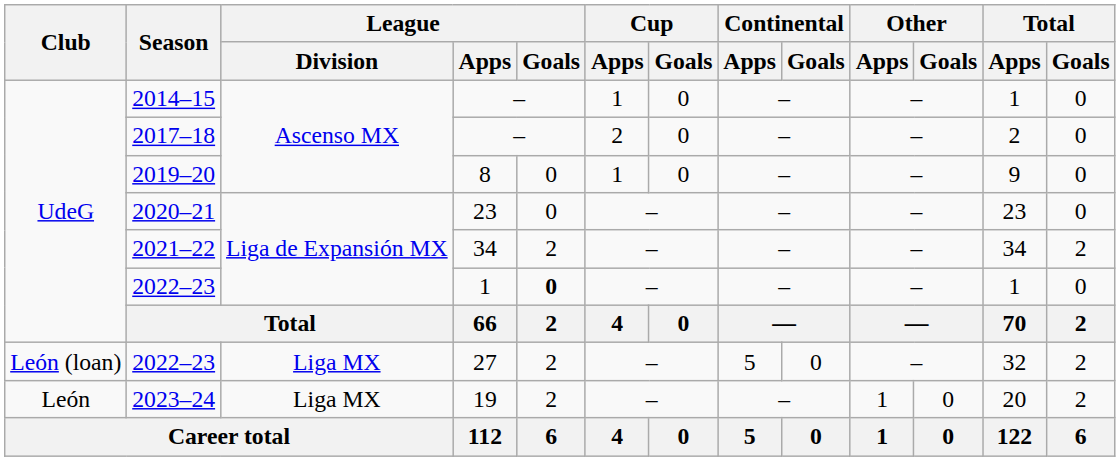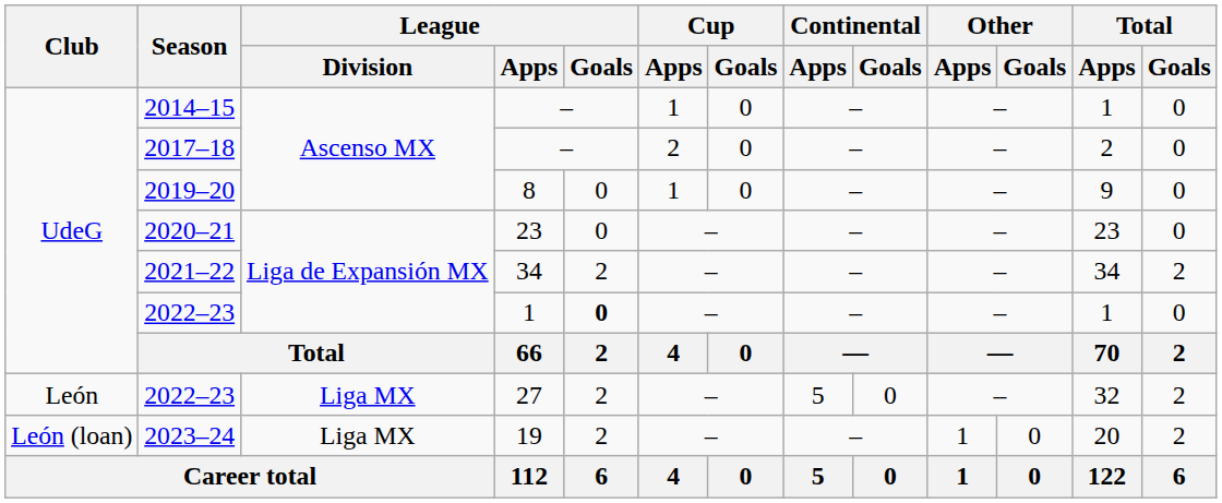2022–23 / 27 | Club: León (loan) -> León
2023–24 | Club: León -> León (loan)
